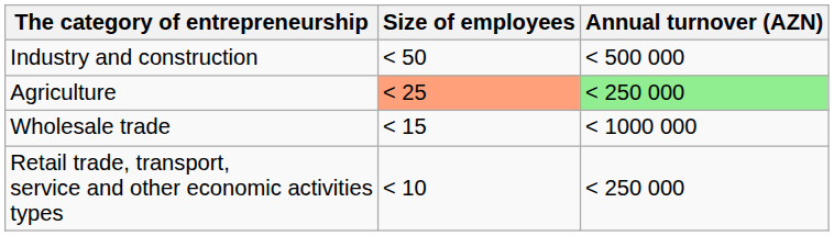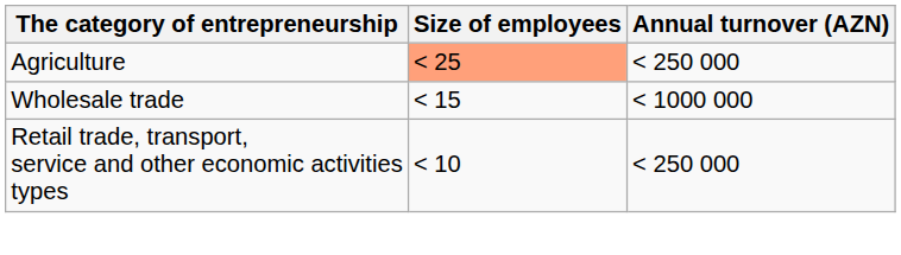- row: Industry and construction | < 50 | < 500 000
Agriculture | Annual turnover (AZN): lightgreen background -> no background
